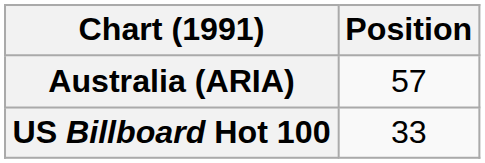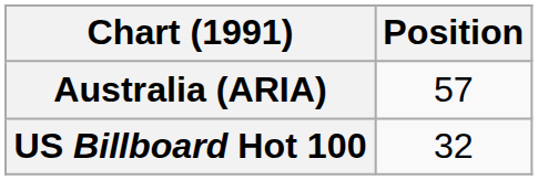US Billboard Hot 100 | Position: 33 -> 32
